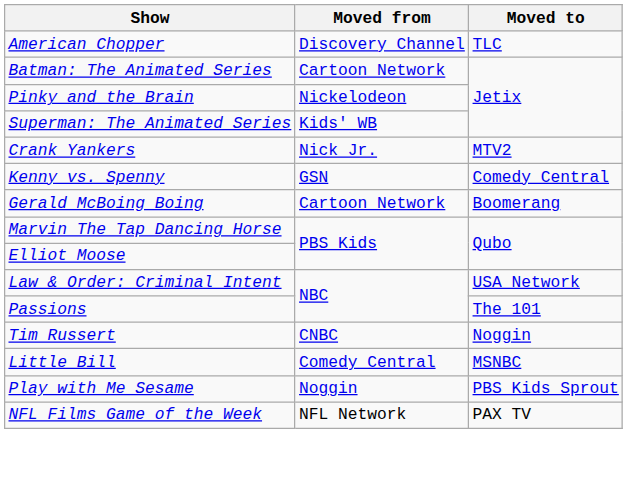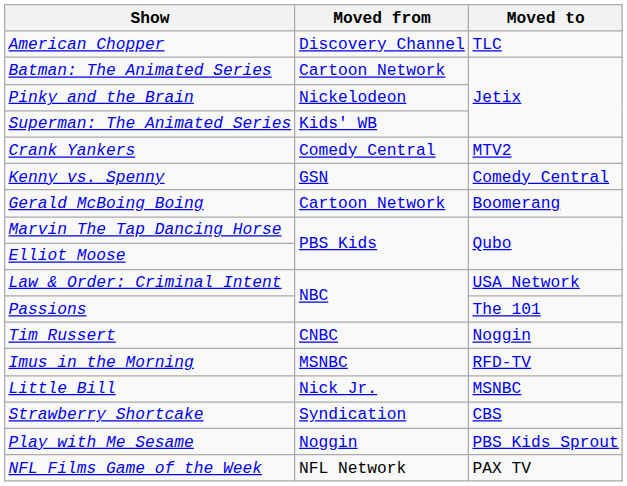Crank Yankers | Moved from: Nick Jr. -> Comedy Central
+ row: Imus in the Morning | MSNBC | RFD-TV
Little Bill | Moved from: Comedy Central -> Nick Jr.
+ row: Strawberry Shortcake | Syndication | CBS
